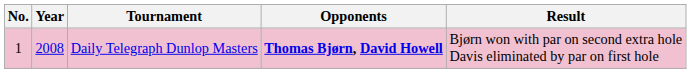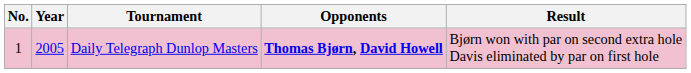Daily Telegraph Dunlop Masters | Year: 2008 -> 2005
